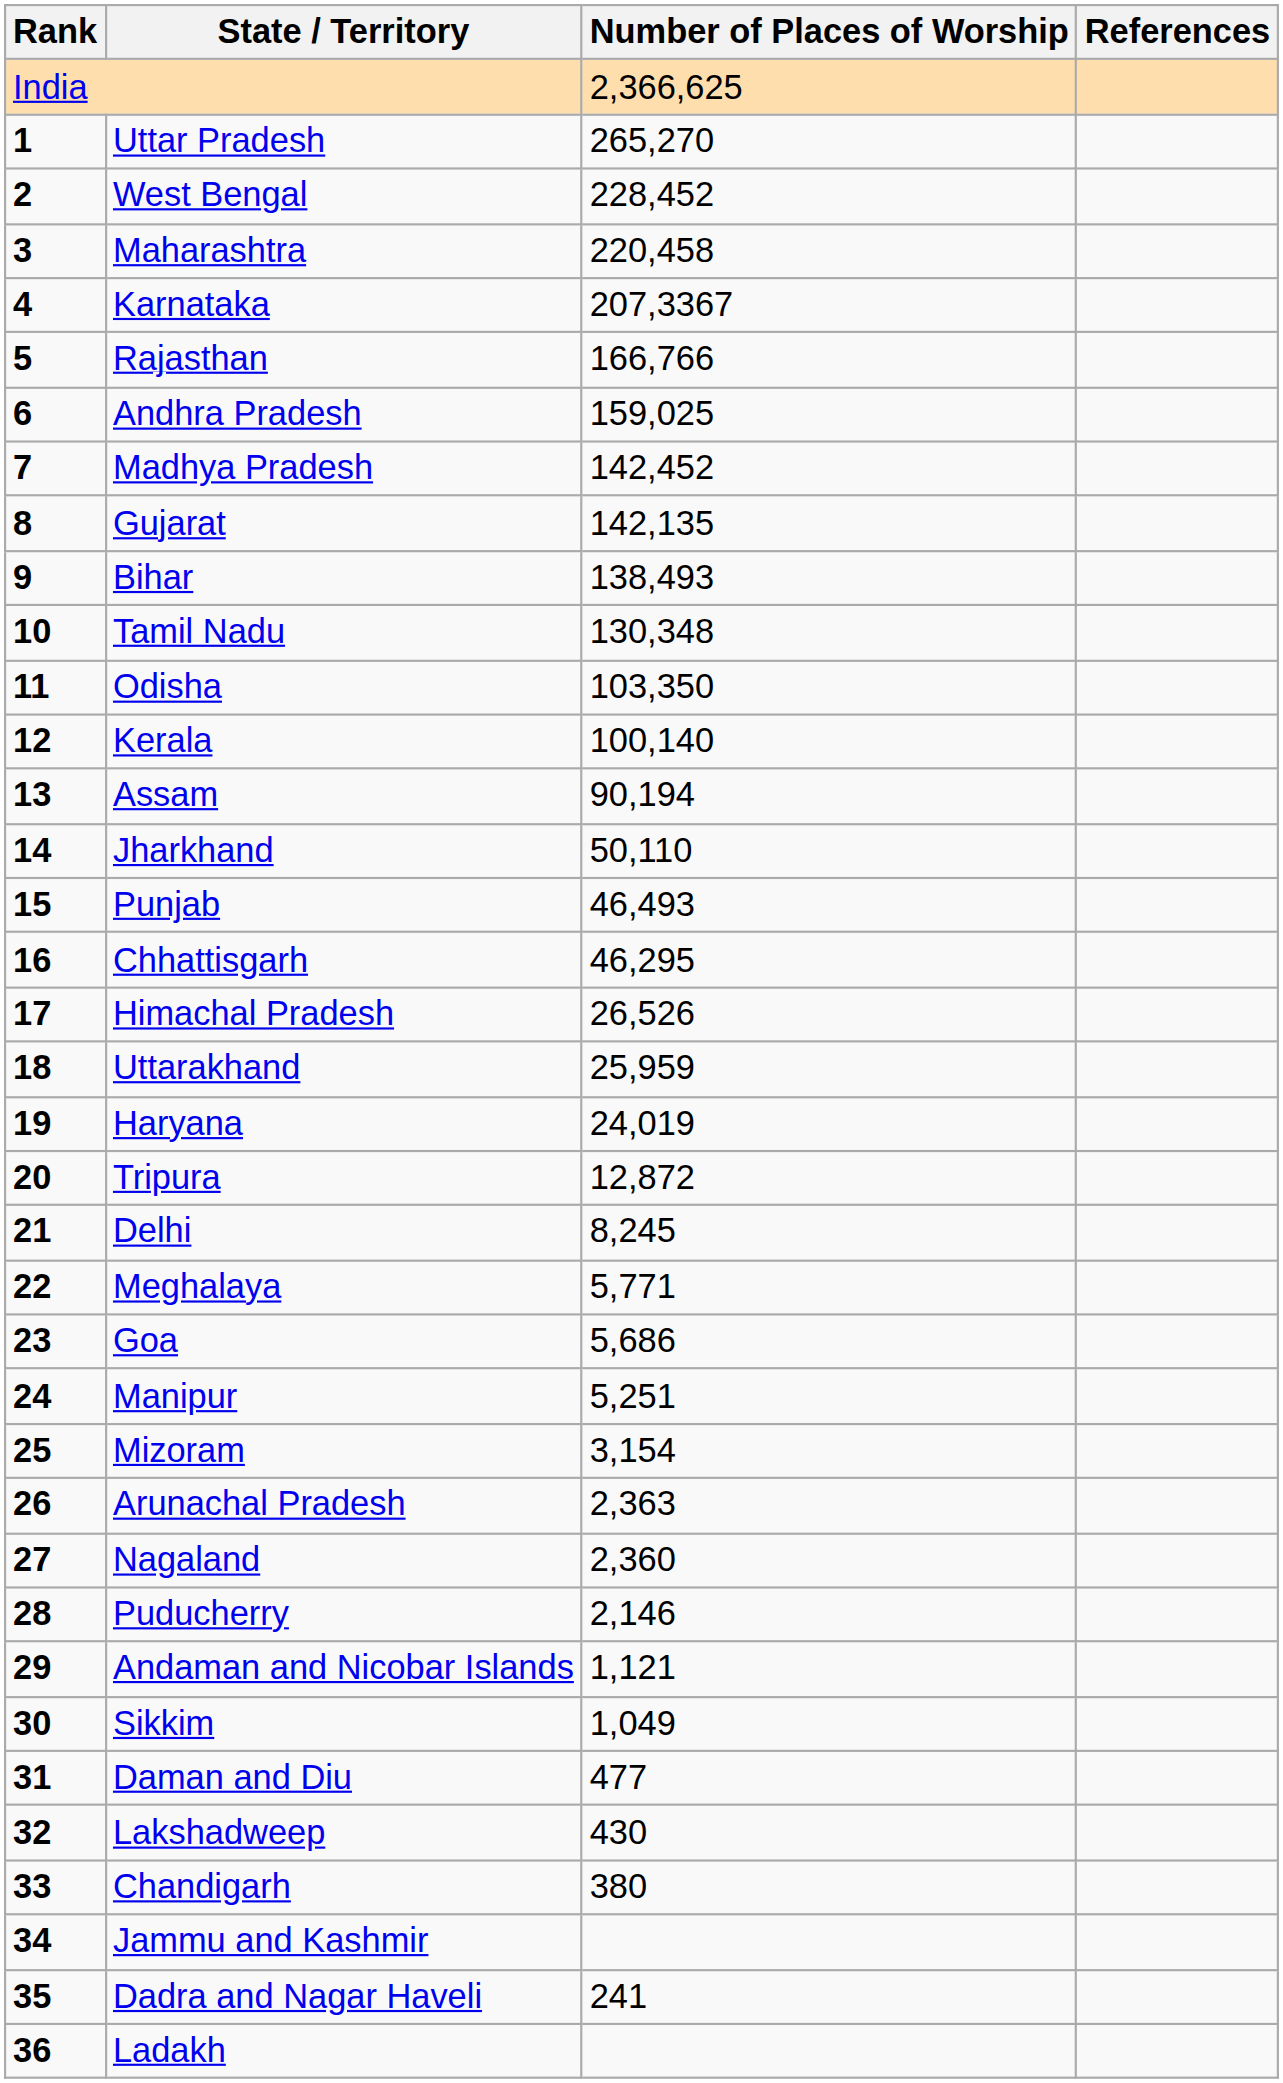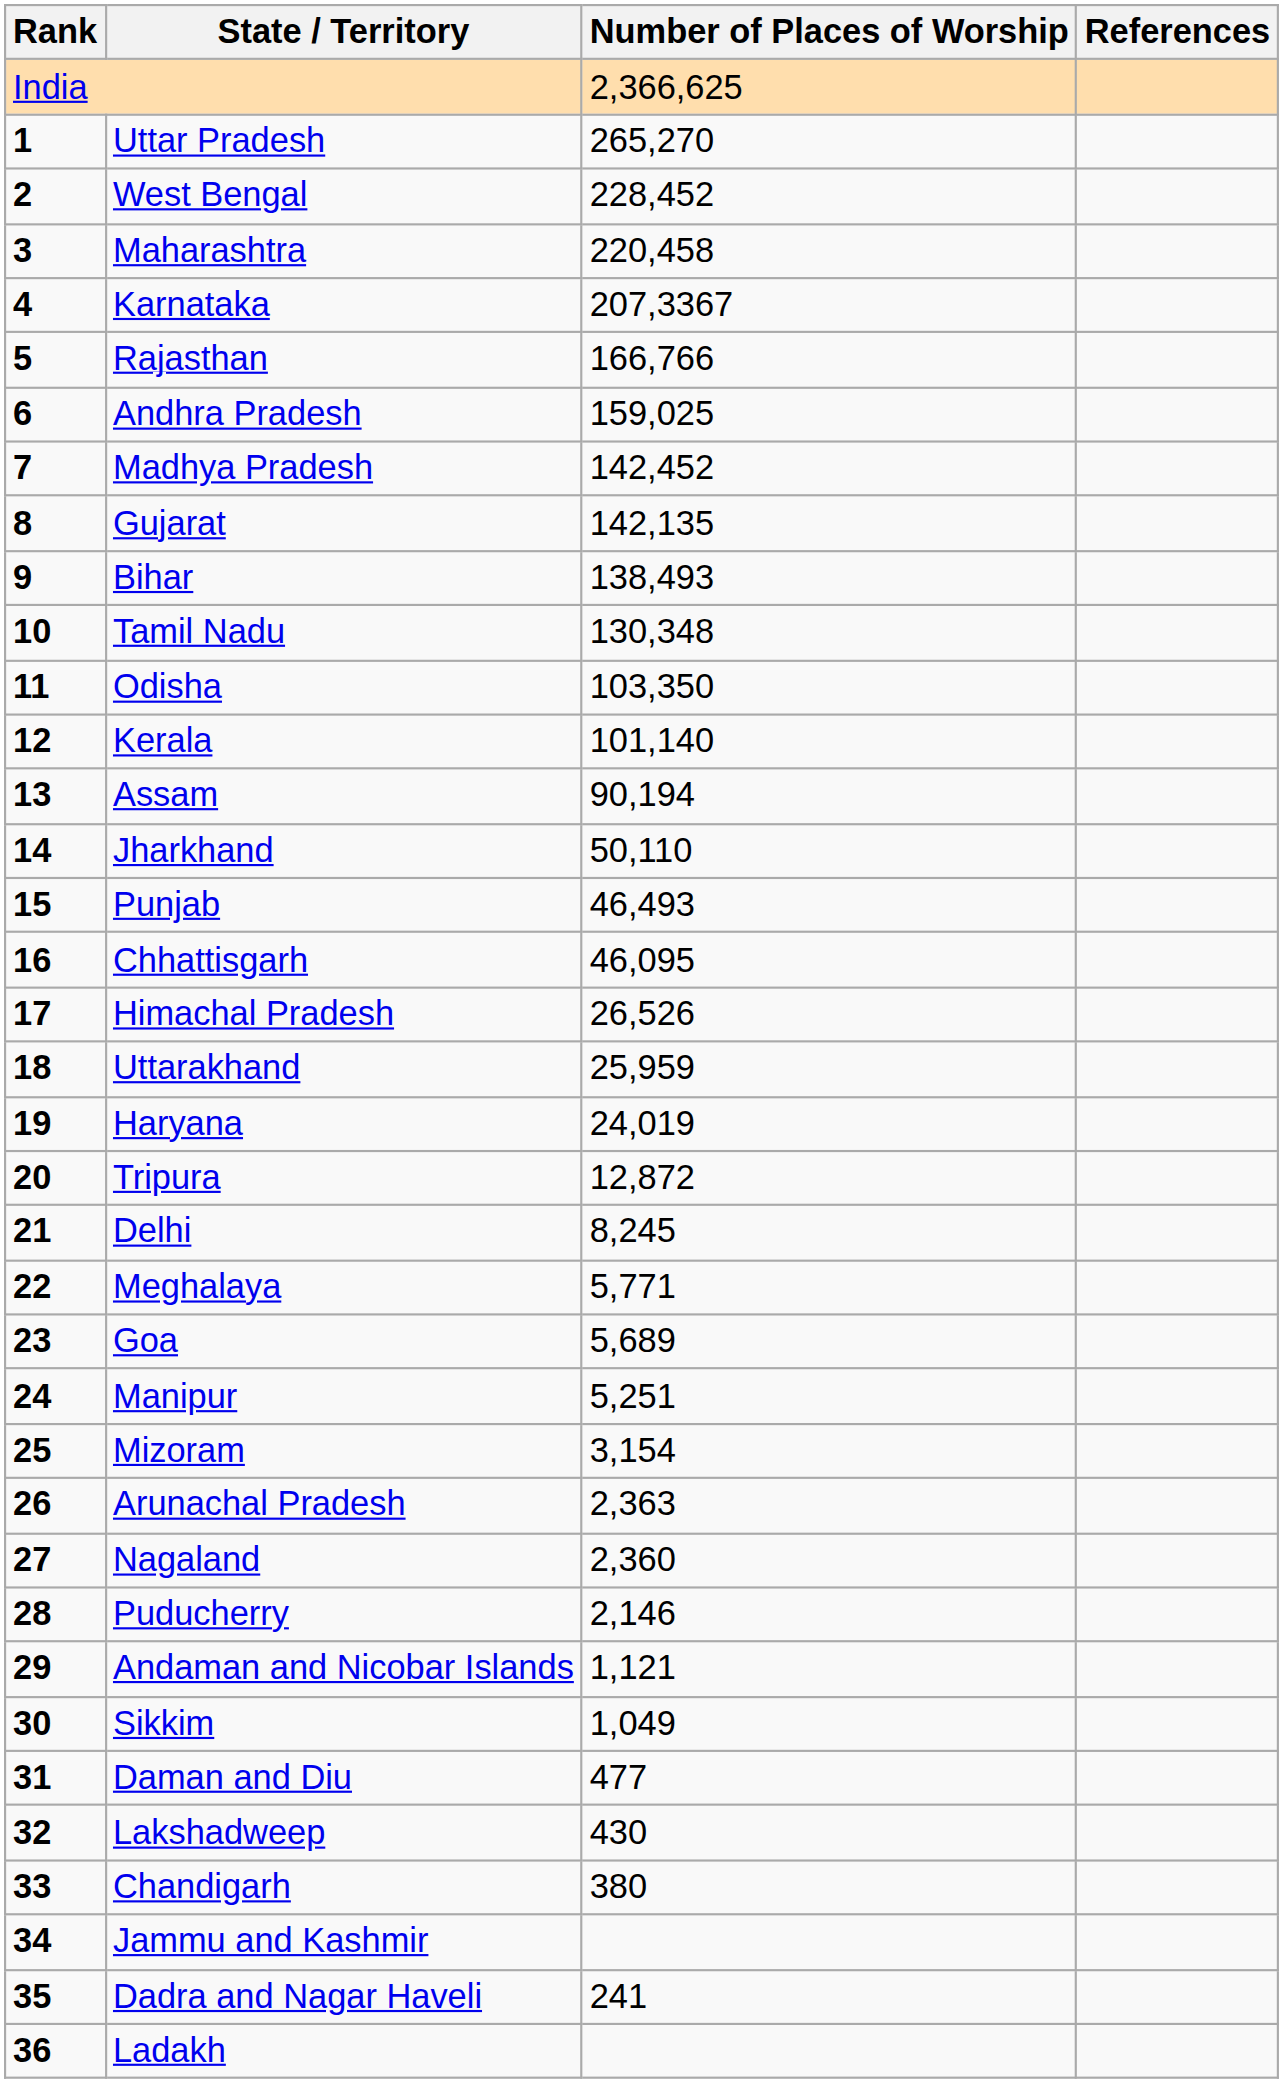Kerala | Number of Places of Worship: 100,140 -> 101,140
Chhattisgarh | Number of Places of Worship: 46,295 -> 46,095
Goa | Number of Places of Worship: 5,686 -> 5,689
